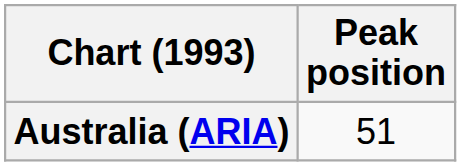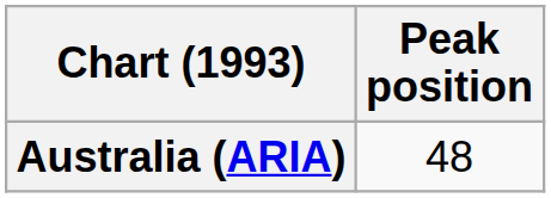Australia (ARIA) | Peak position: 51 -> 48
